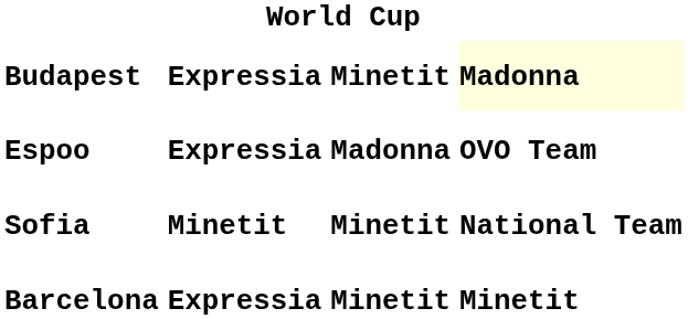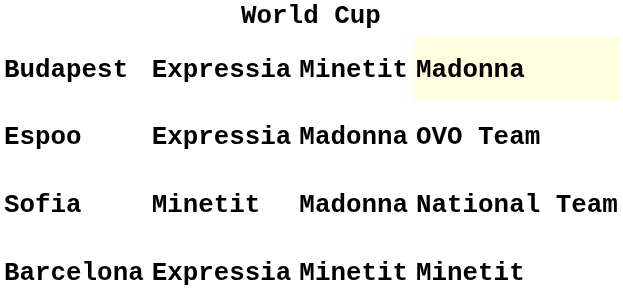Sofia | column 3: Minetit -> Madonna
